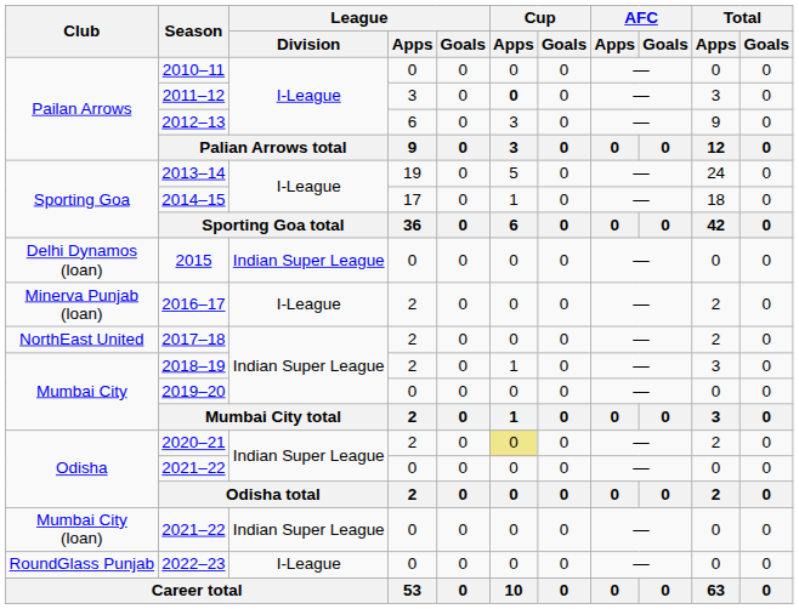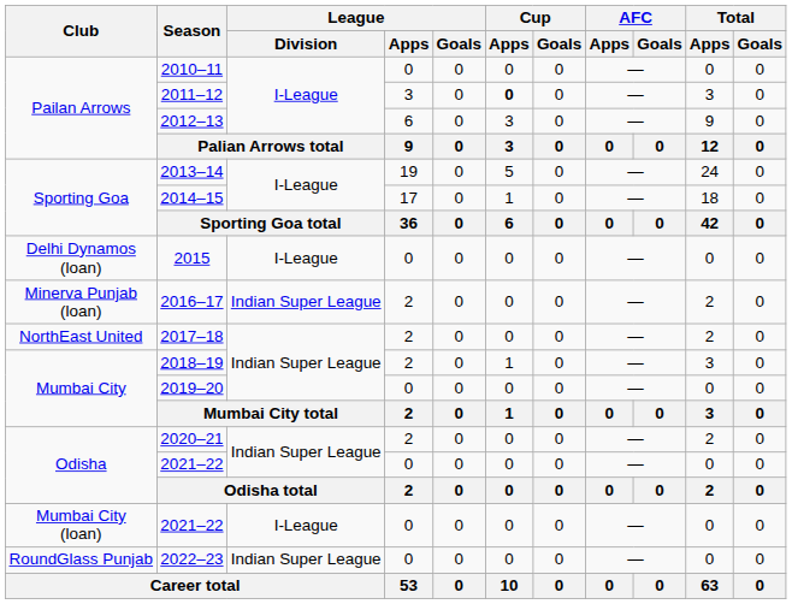2015 | League / Division: Indian Super League -> I-League
2016–17 | League / Division: I-League -> Indian Super League
2020–21 | Cup / Apps: khaki background -> no background
Mumbai City (loan) / 2021–22 | League / Division: Indian Super League -> I-League
2022–23 | League / Division: I-League -> Indian Super League
